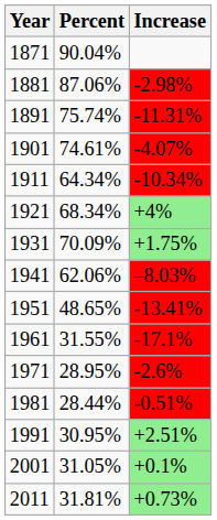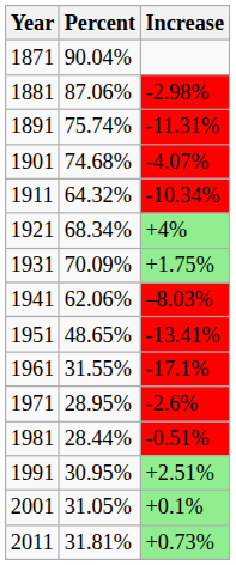1901 | Percent: 74.61% -> 74.68%
1911 | Percent: 64.34% -> 64.32%
